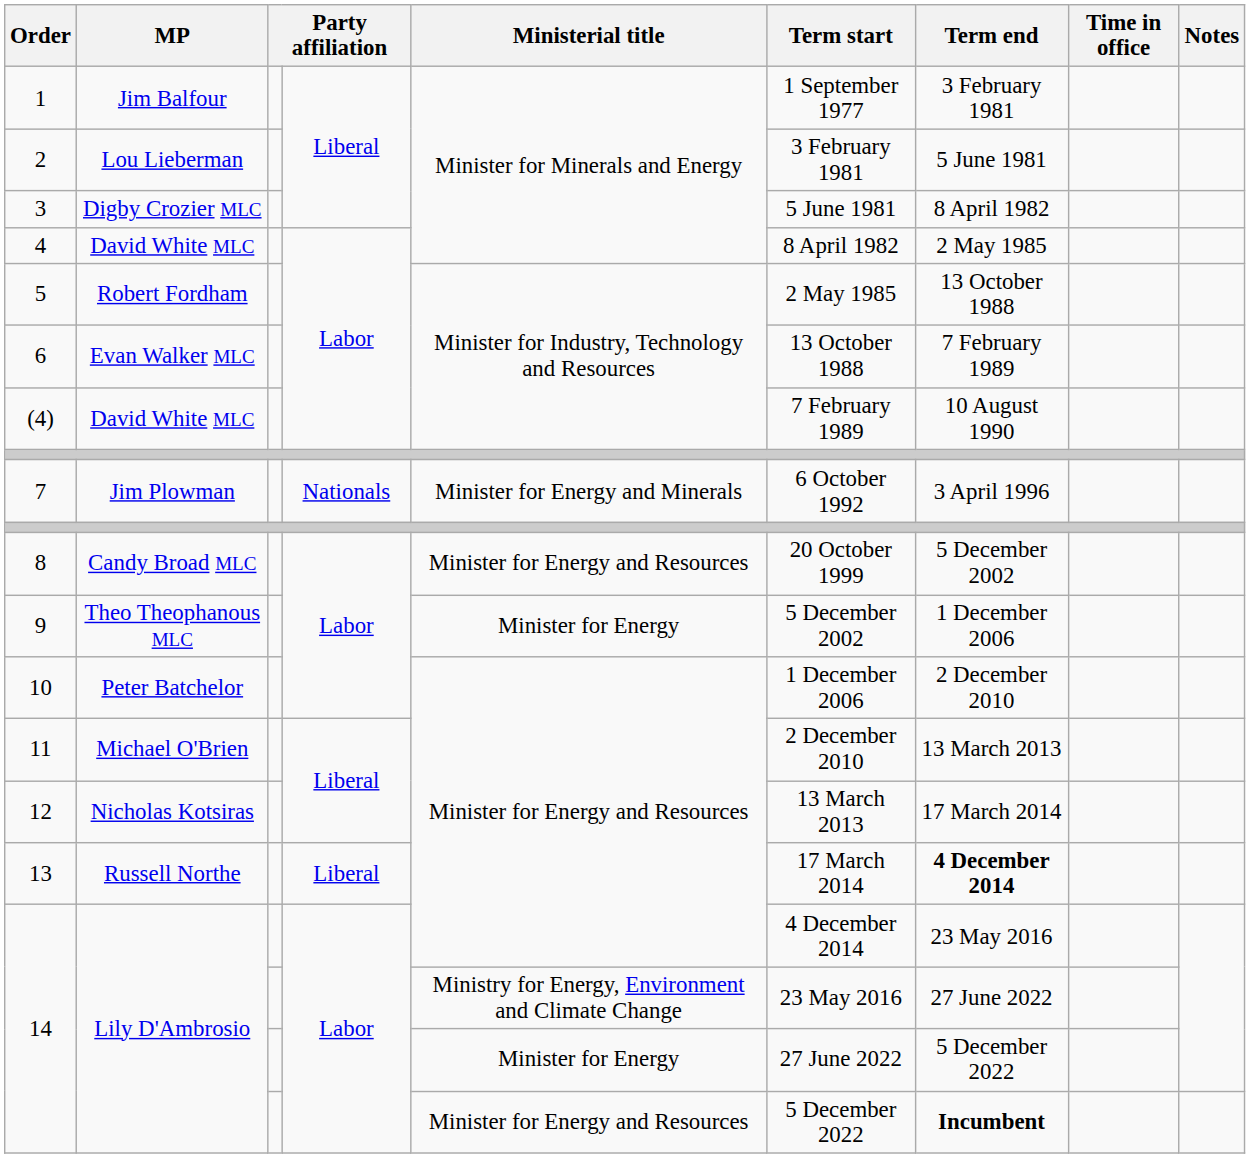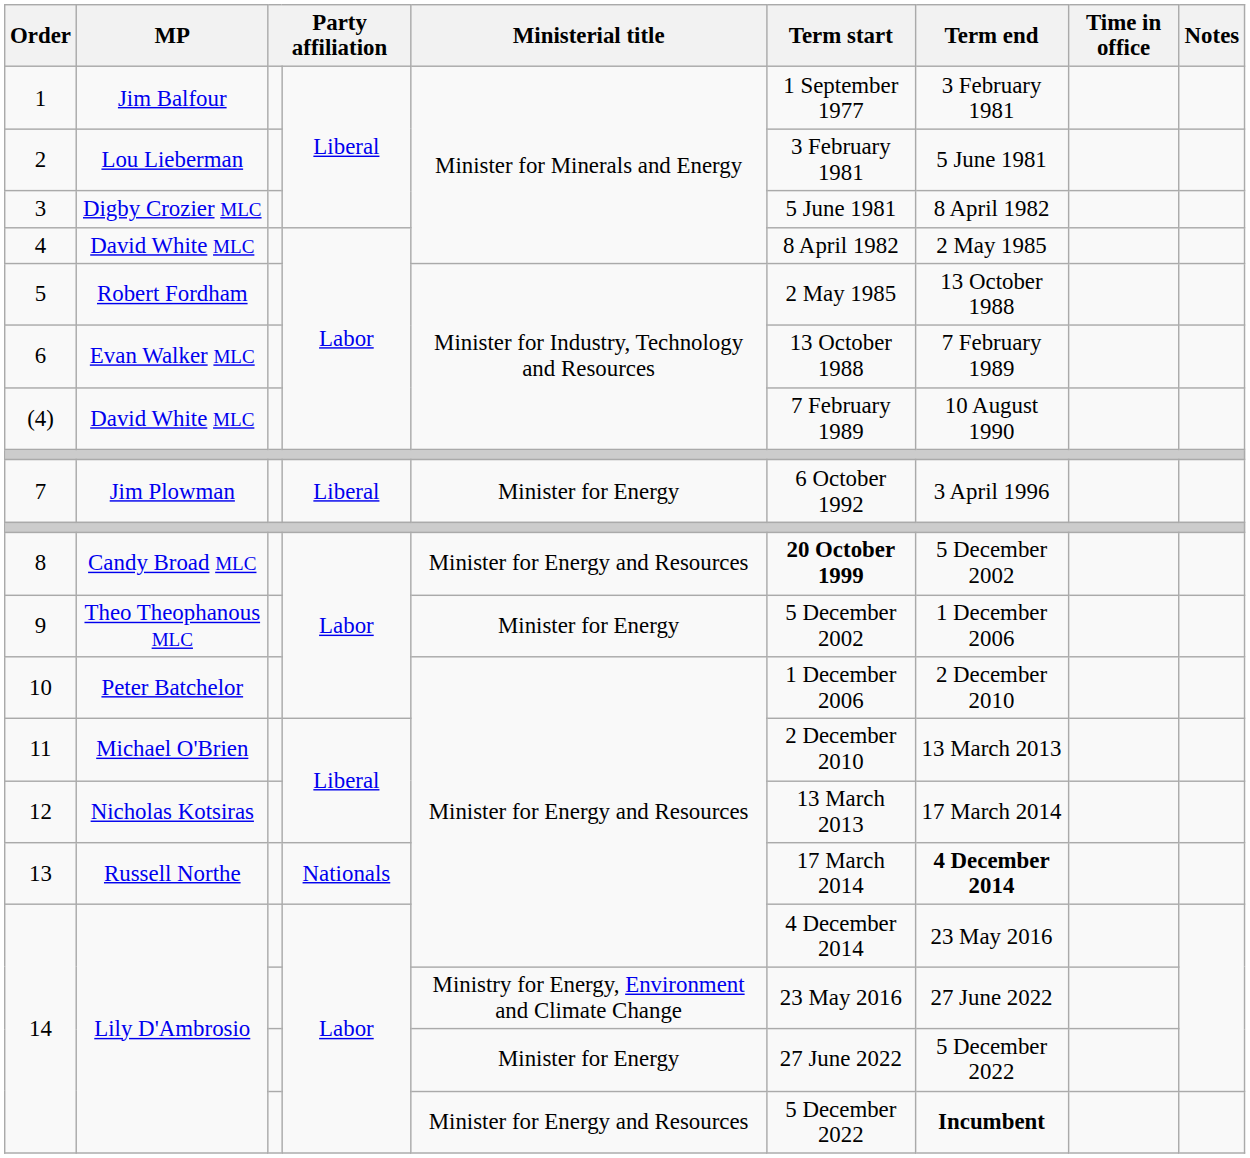7 | column 4: Nationals -> Liberal
7 | Ministerial title: Minister for Energy and Minerals -> Minister for Energy
8 | Term start: normal -> bold
13 | column 4: Liberal -> Nationals
